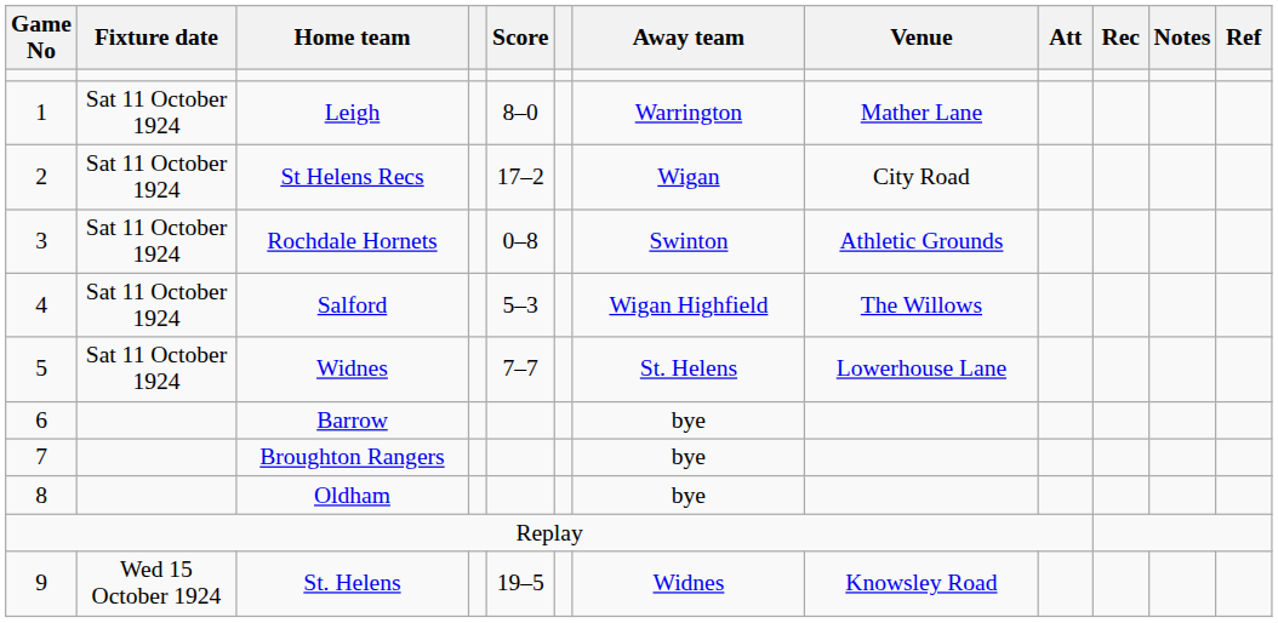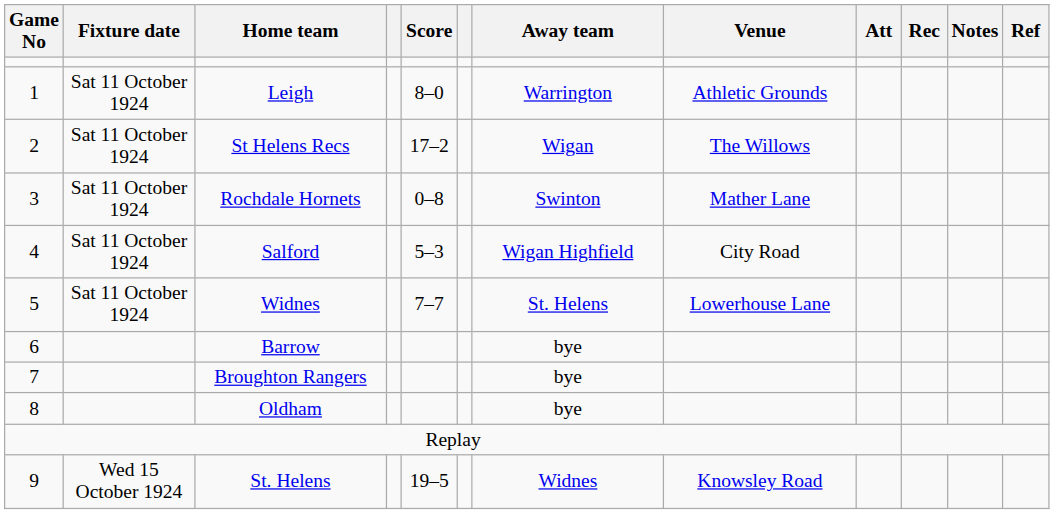Leigh | Venue: Mather Lane -> Athletic Grounds
St Helens Recs | Venue: City Road -> The Willows
Rochdale Hornets | Venue: Athletic Grounds -> Mather Lane
Salford | Venue: The Willows -> City Road
